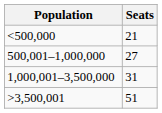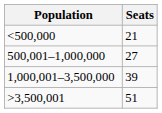1,000,001–3,500,000 | Seats: 31 -> 39
